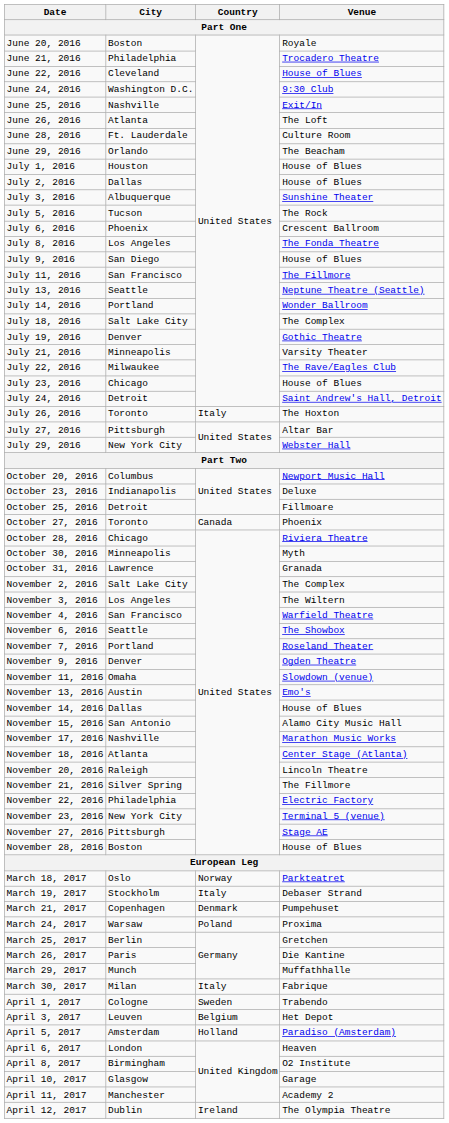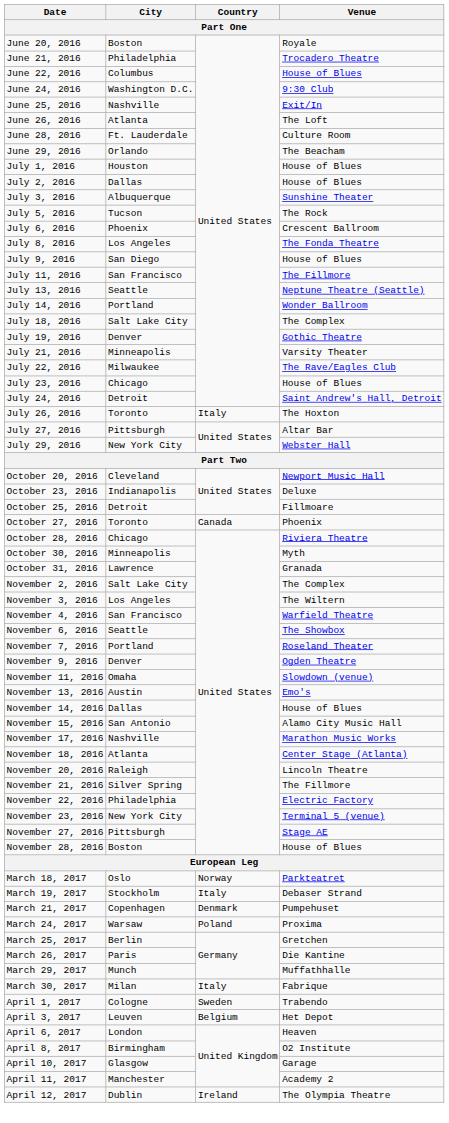June 22, 2016 | City: Cleveland -> Columbus
October 20, 2016 | City: Columbus -> Cleveland
- row: April 5, 2017 | Amsterdam | Holland | Paradiso (Amsterdam)
